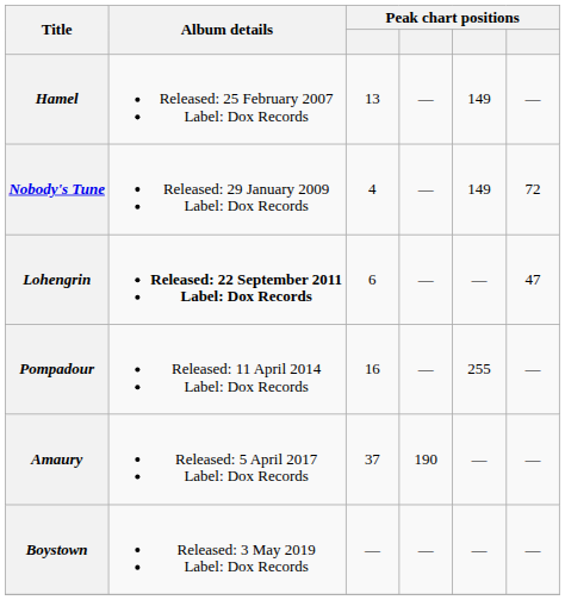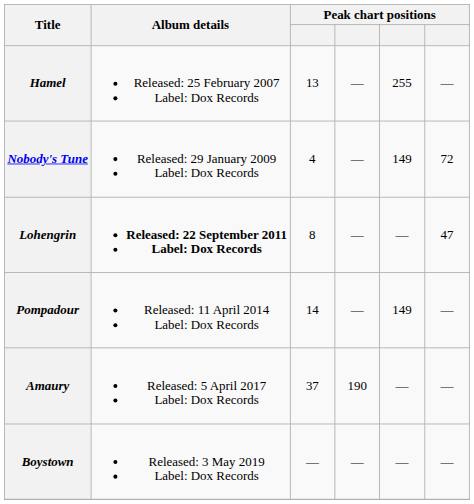Hamel | column 5: 149 -> 255
Lohengrin | column 3: 6 -> 8
Pompadour | column 3: 16 -> 14
Pompadour | column 5: 255 -> 149
